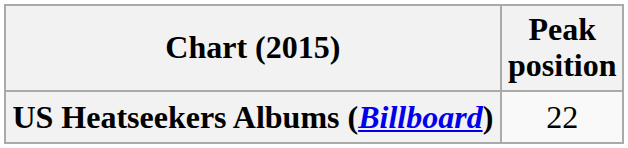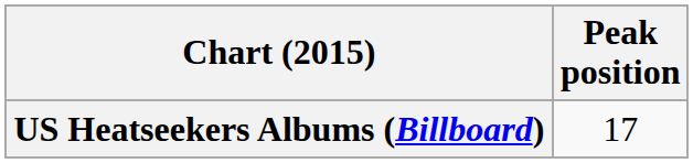US Heatseekers Albums (Billboard) | Peak position: 22 -> 17
